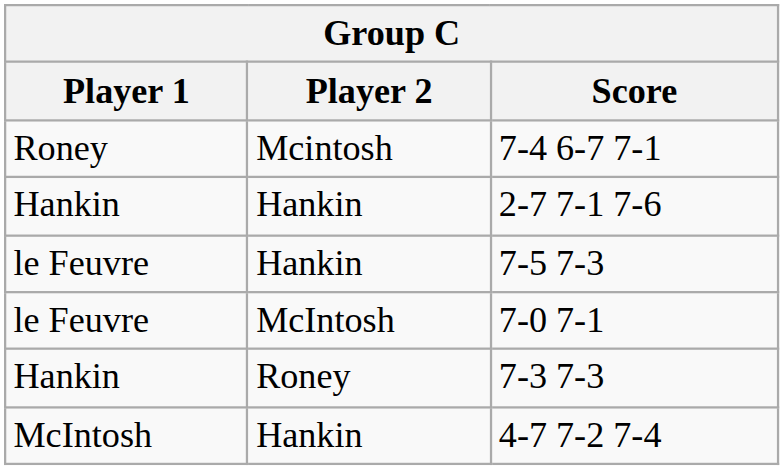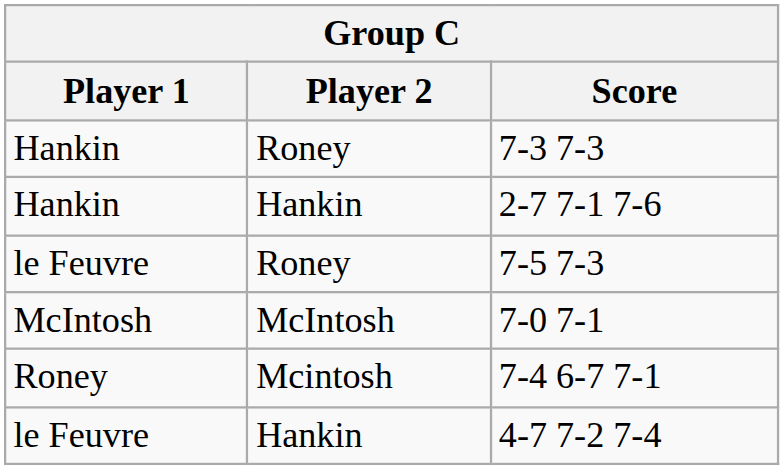rows swapped: 7-4 6-7 7-1 <-> 7-3 7-3
7-5 7-3 | Player 2: Hankin -> Roney
7-0 7-1 | Player 1: le Feuvre -> McIntosh
4-7 7-2 7-4 | Player 1: McIntosh -> le Feuvre
